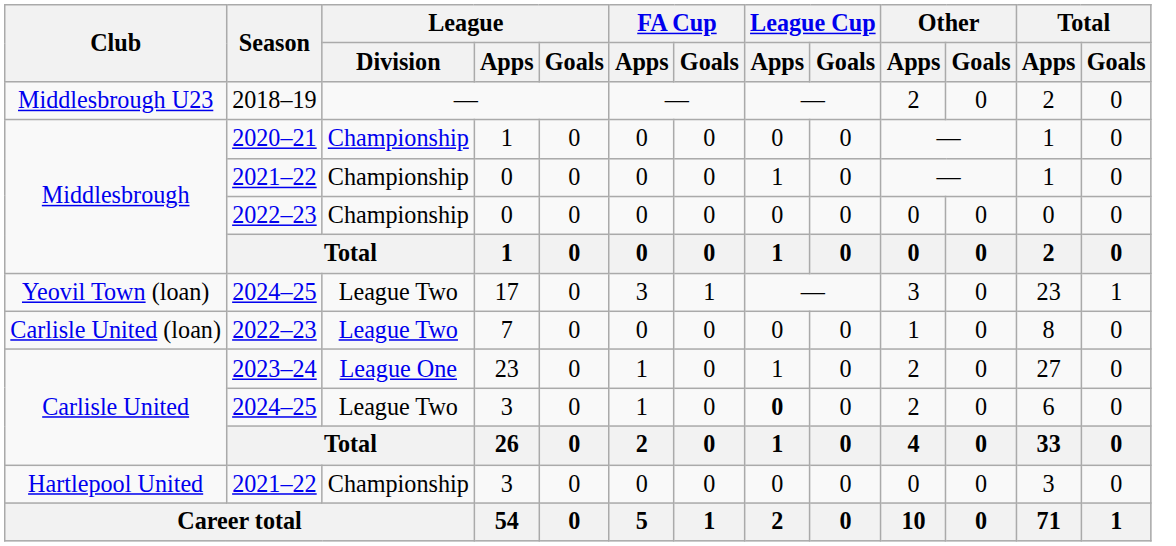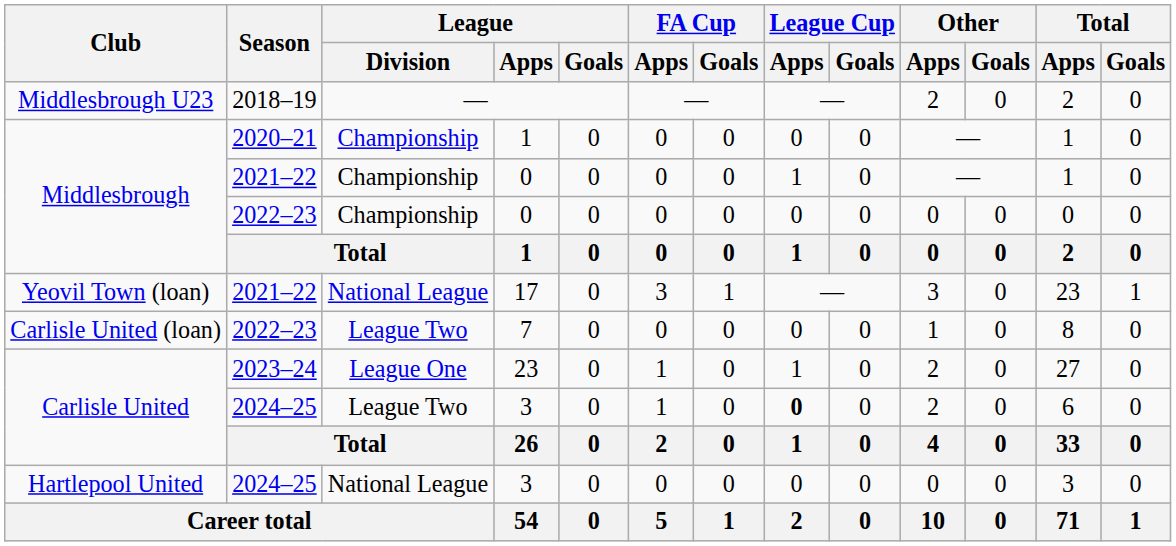17 | Season: 2024–25 -> 2021–22
17 | League / Division: League Two -> National League
Hartlepool United / 3 | Season: 2021–22 -> 2024–25
Hartlepool United / 3 | League / Division: Championship -> National League
